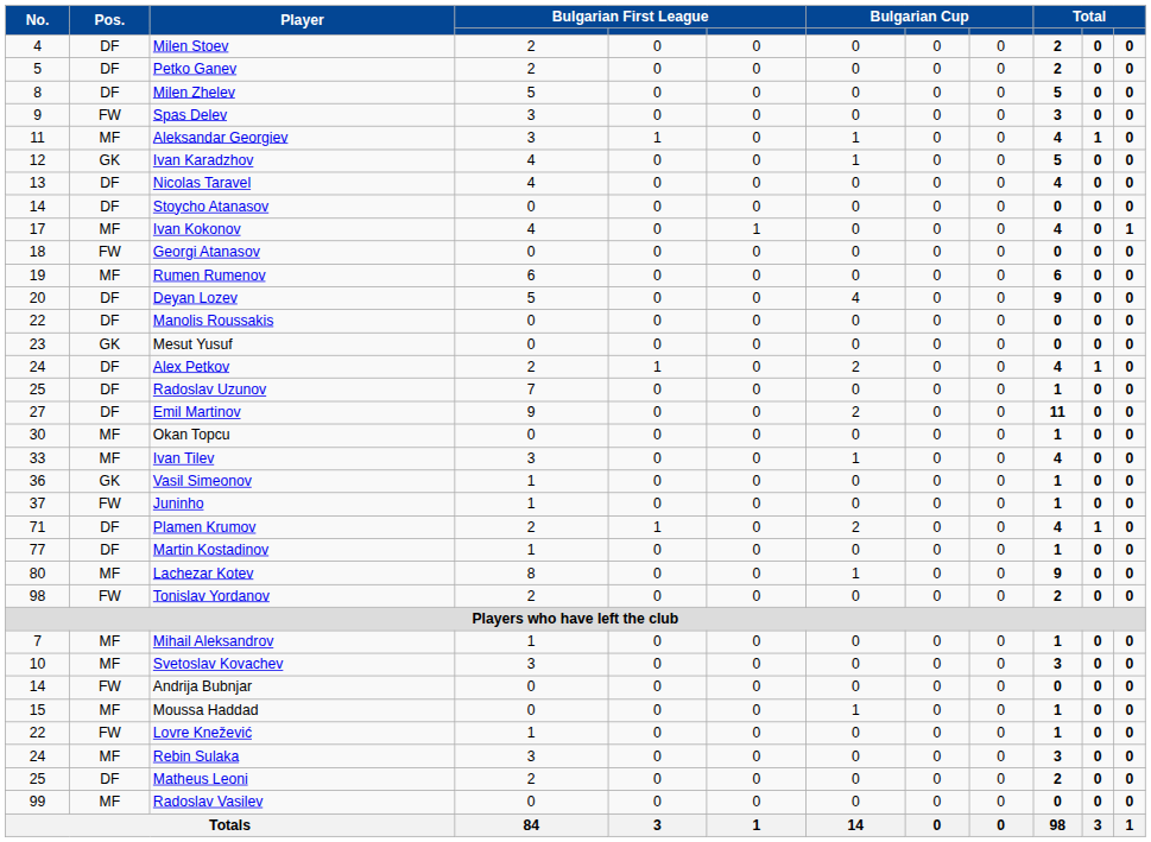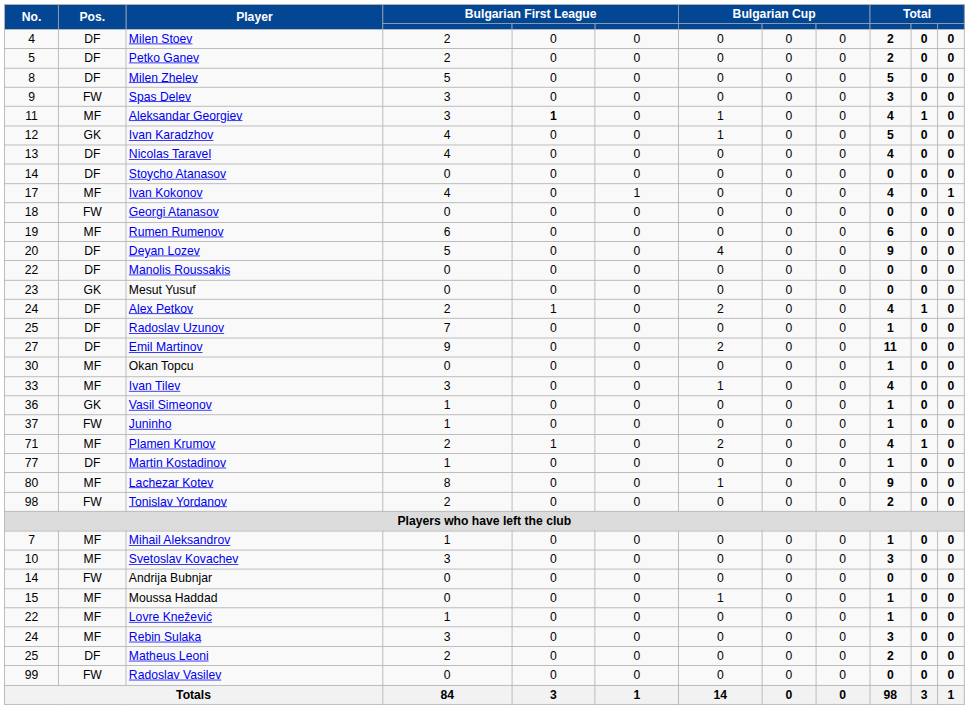Aleksandar Georgiev | column 5: normal -> bold
Plamen Krumov | Pos.: DF -> MF
Lovre Knežević | Pos.: FW -> MF
Radoslav Vasilev | Pos.: MF -> FW
